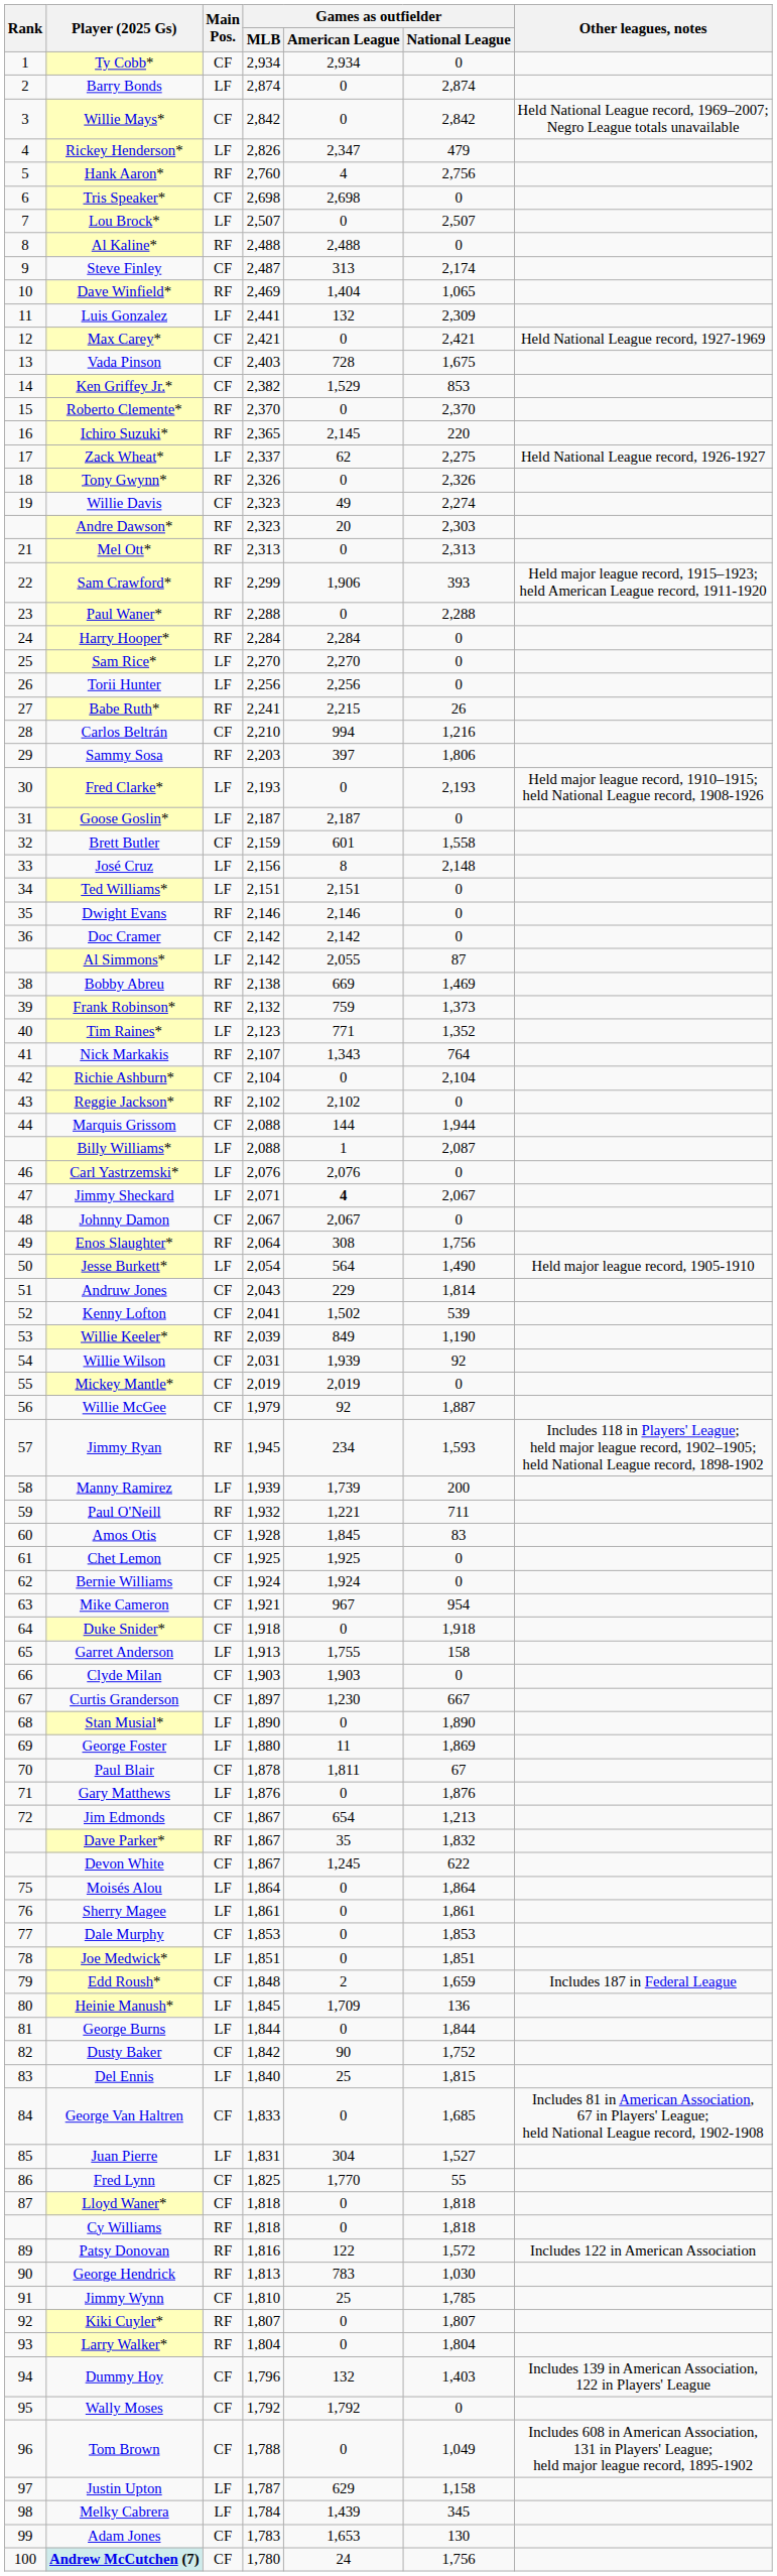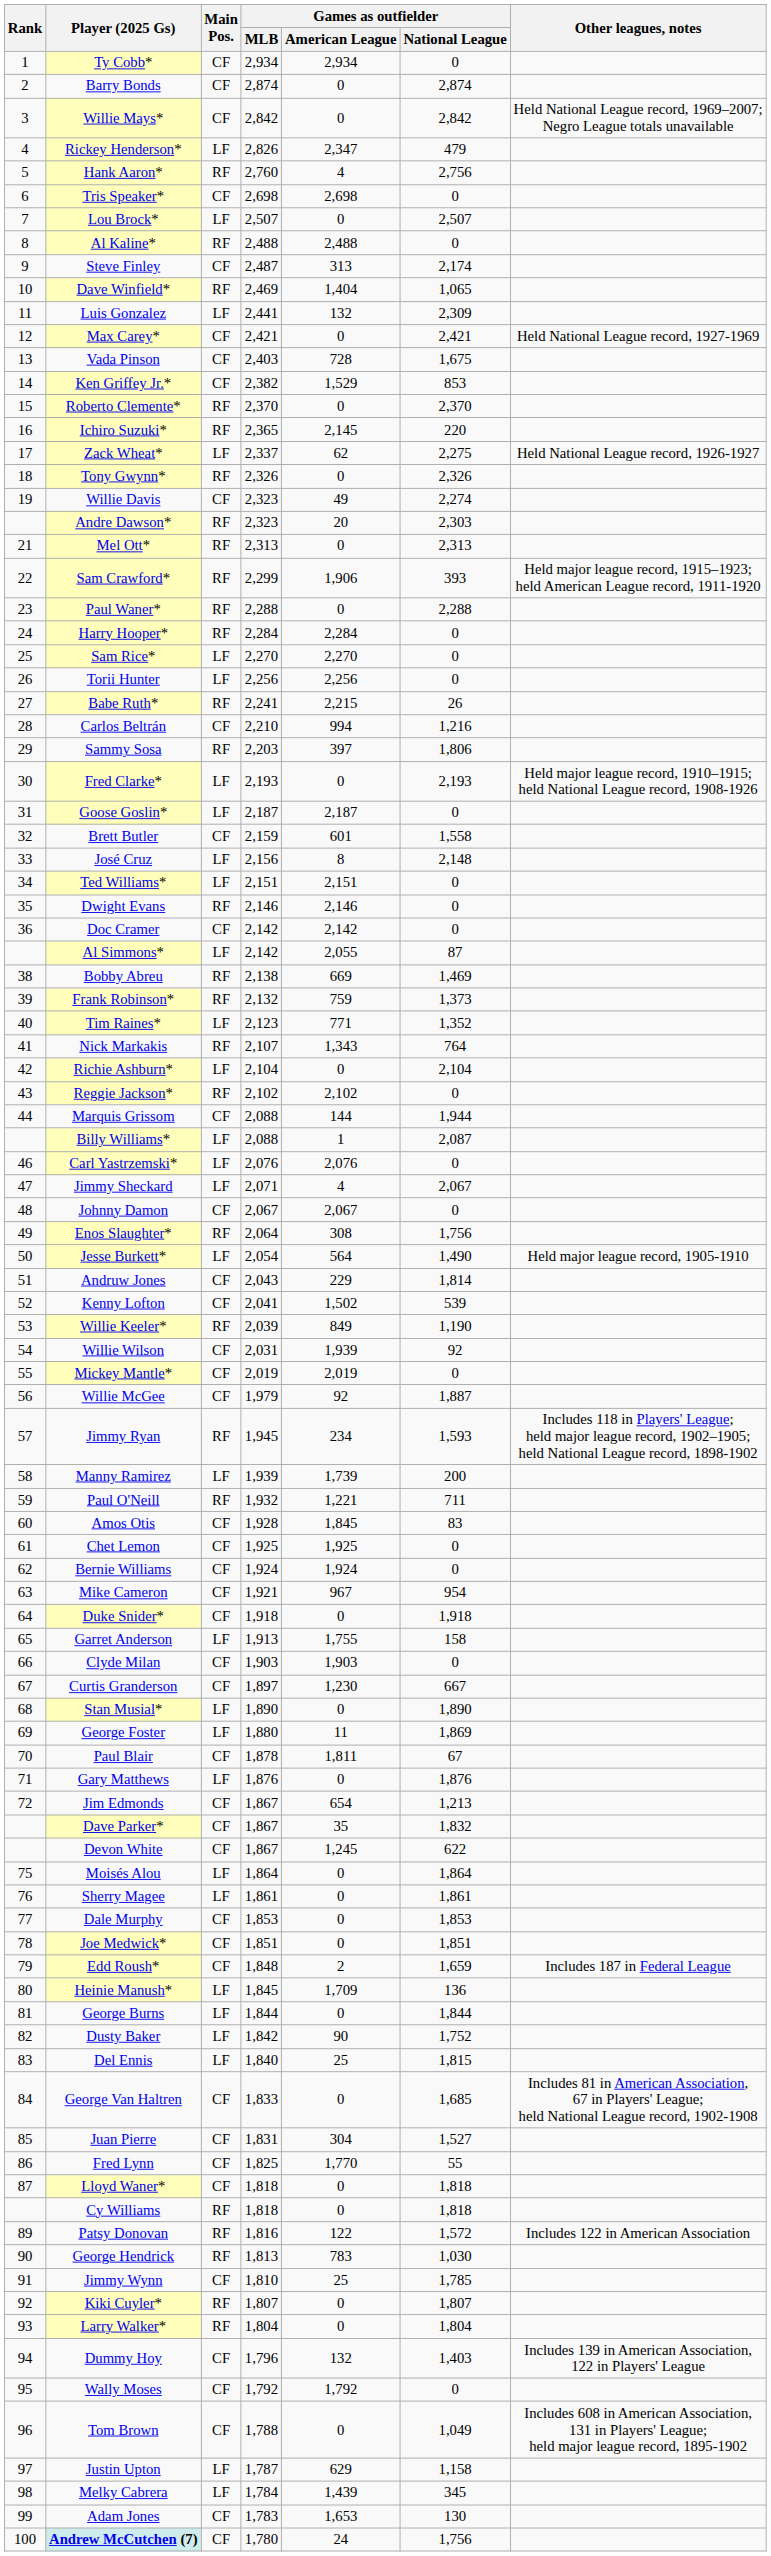Barry Bonds | Main Pos.: LF -> CF
Richie Ashburn* | Main Pos.: CF -> LF
Jimmy Sheckard | Games as outfielder / American League: bold -> normal
Dave Parker* | Main Pos.: RF -> CF
Joe Medwick* | Main Pos.: LF -> CF
Dusty Baker | Main Pos.: CF -> LF
Juan Pierre | Main Pos.: LF -> CF
